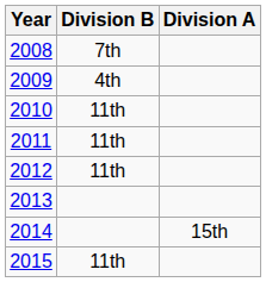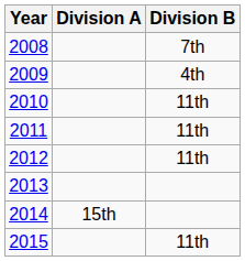columns swapped: Division A <-> Division B
